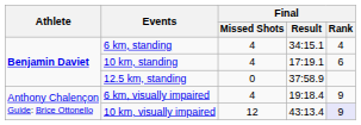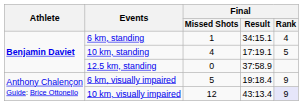6 km, standing | Final / Missed Shots: 4 -> 1
10 km, standing | Final / Rank: 6 -> 5
6 km, visually impaired | Final / Missed Shots: 4 -> 5
